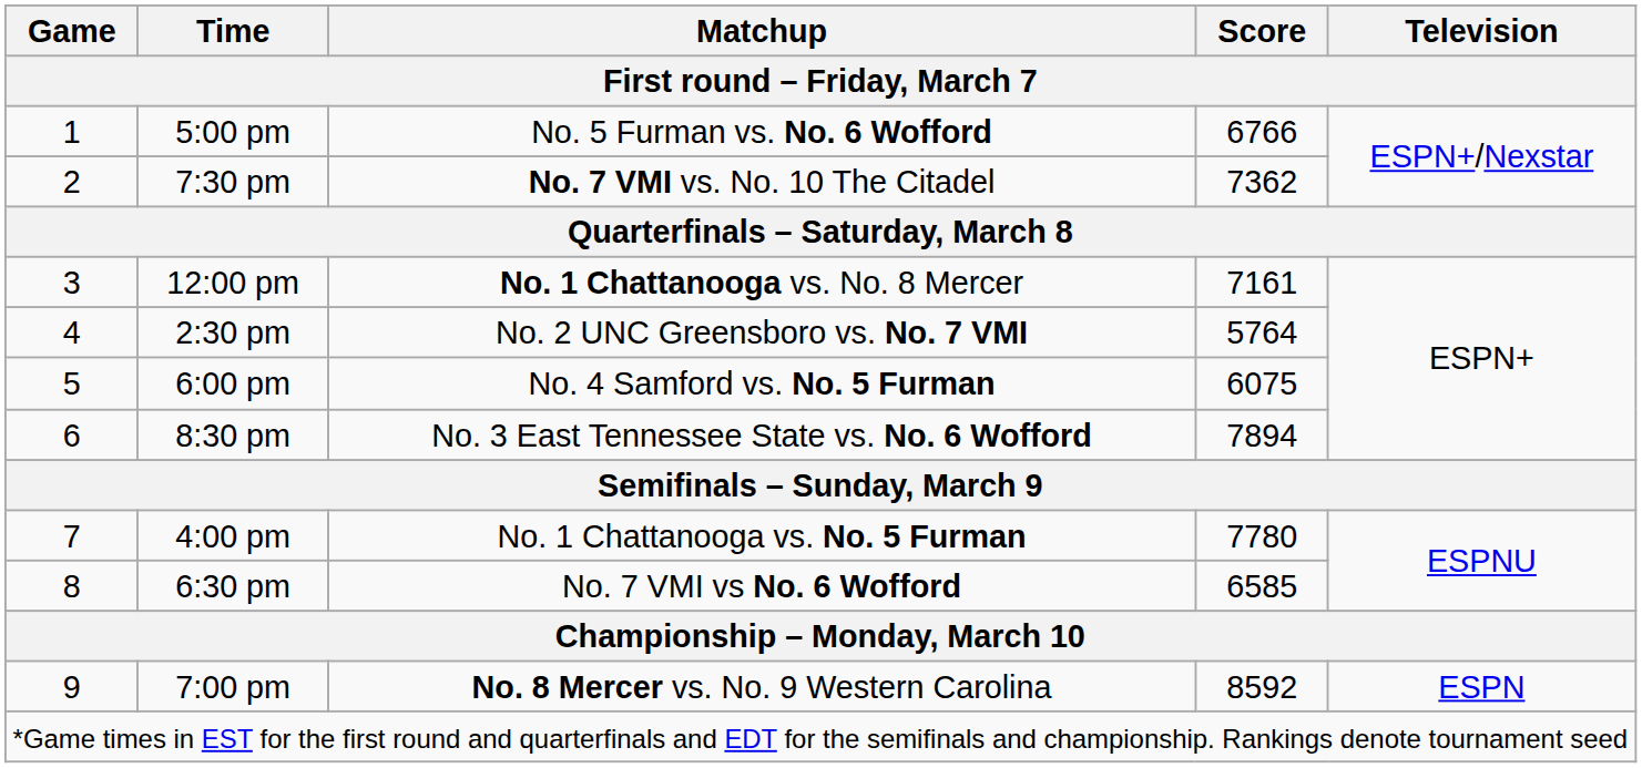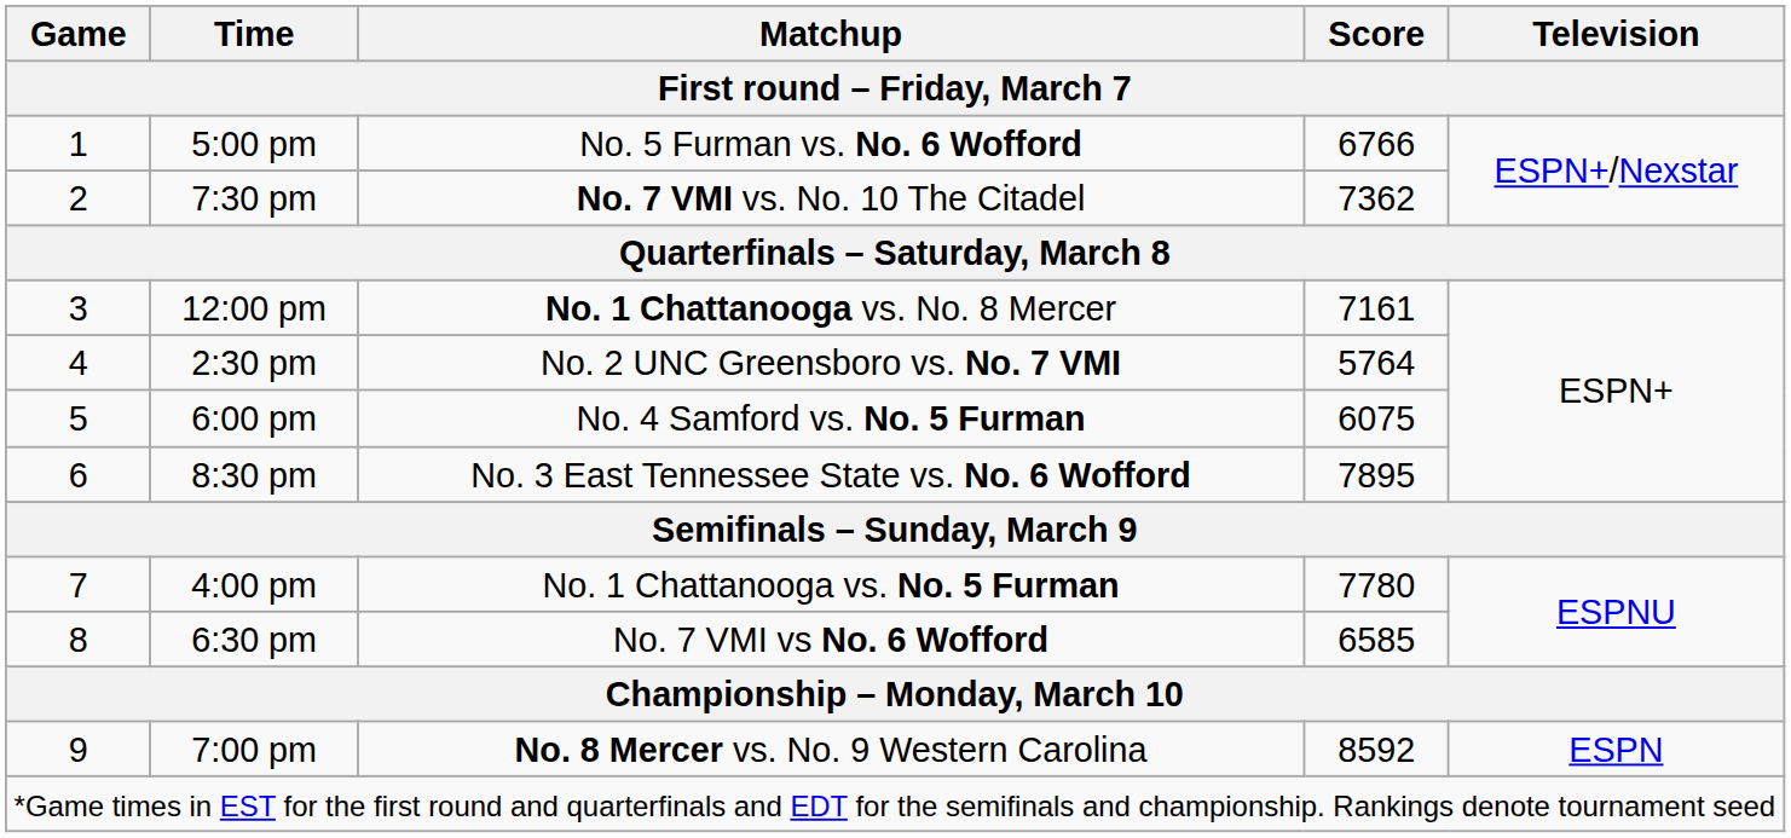8:30 pm | Score: 7894 -> 7895
